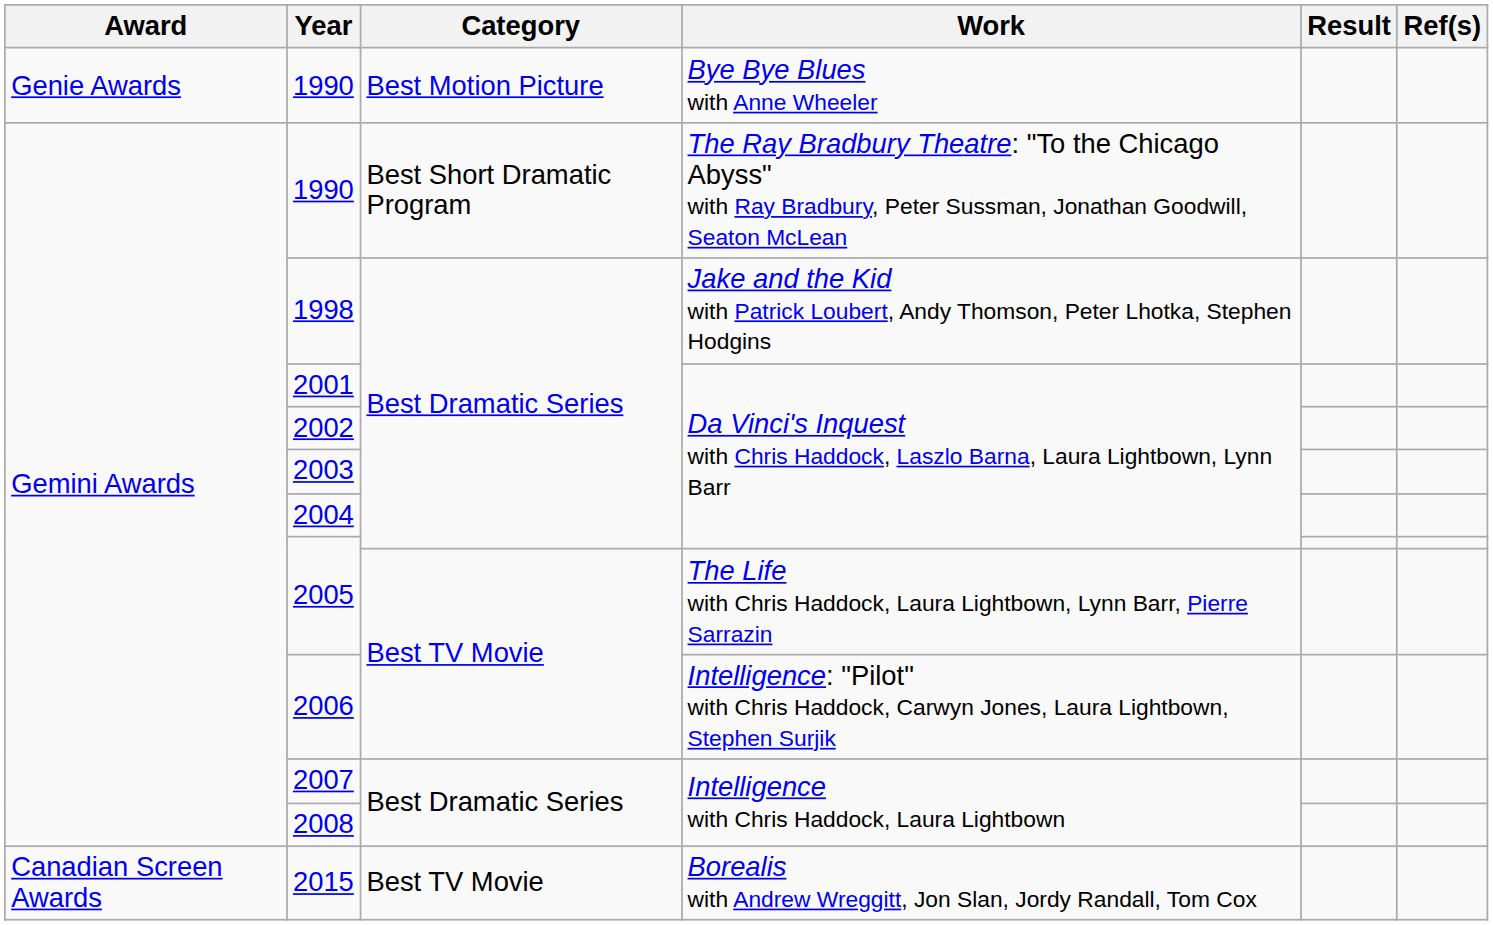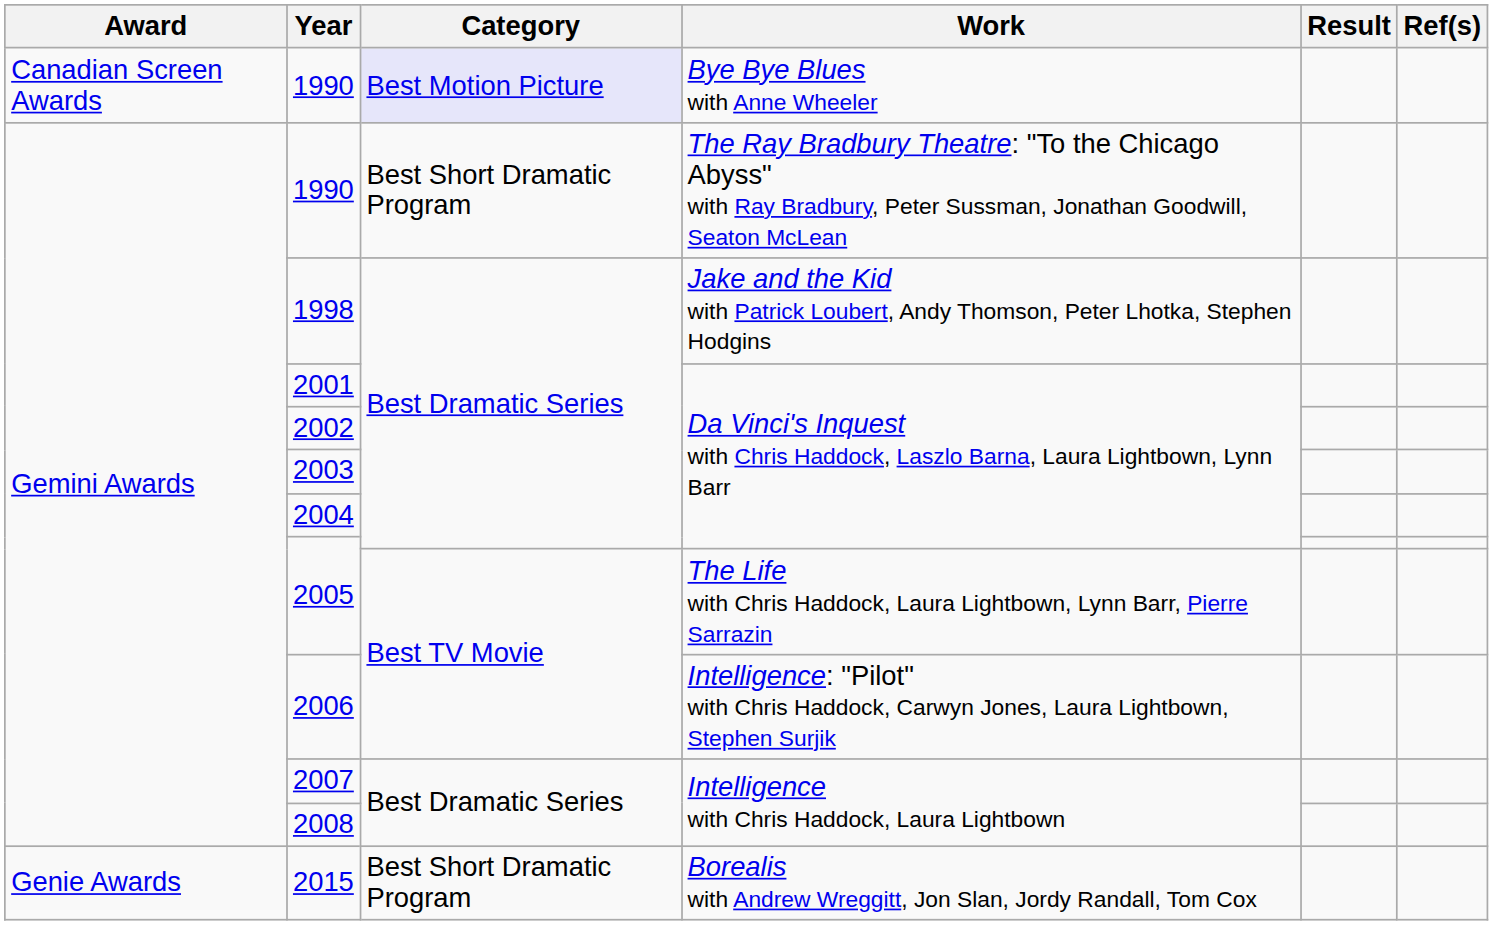1990 / Bye Bye Blues with Anne Wheeler | Award: Genie Awards -> Canadian Screen Awards
1990 / Bye Bye Blues with Anne Wheeler | Category: no background -> lavender background
2015 | Award: Canadian Screen Awards -> Genie Awards
2015 | Category: Best TV Movie -> Best Short Dramatic Program
